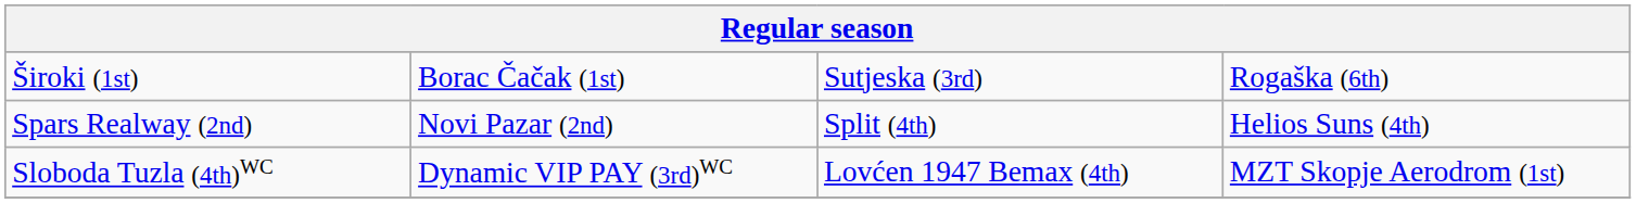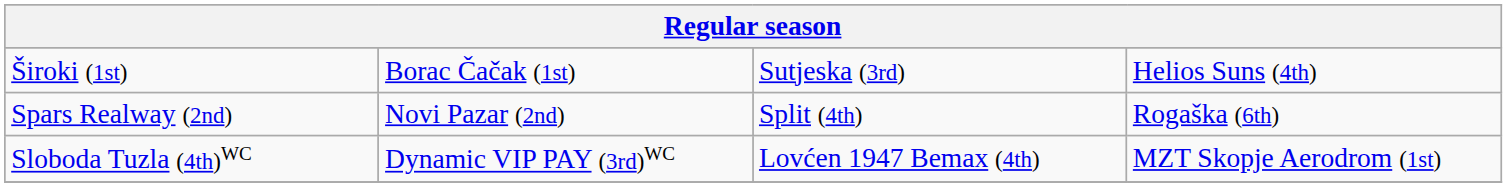Široki (1st) | column 4: Rogaška (6th) -> Helios Suns (4th)
Spars Realway (2nd) | column 4: Helios Suns (4th) -> Rogaška (6th)
